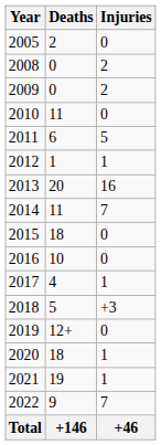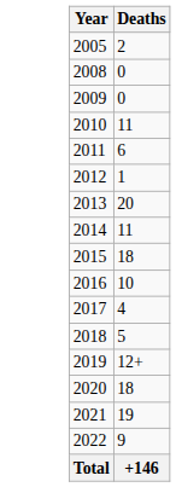- column: Injuries | 0 | 2 | 2 | 0 | 5 | 1 | 16 | 7 | 0 | 0 | 1 | +3 | 0 | 1 | 1 | 7 | +46
